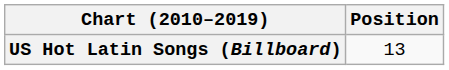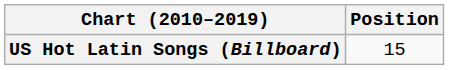US Hot Latin Songs (Billboard) | Position: 13 -> 15
